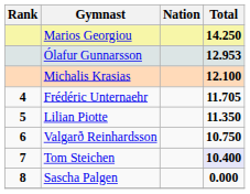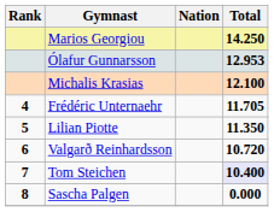Valgarð Reinhardsson | Total: 10.750 -> 10.720
